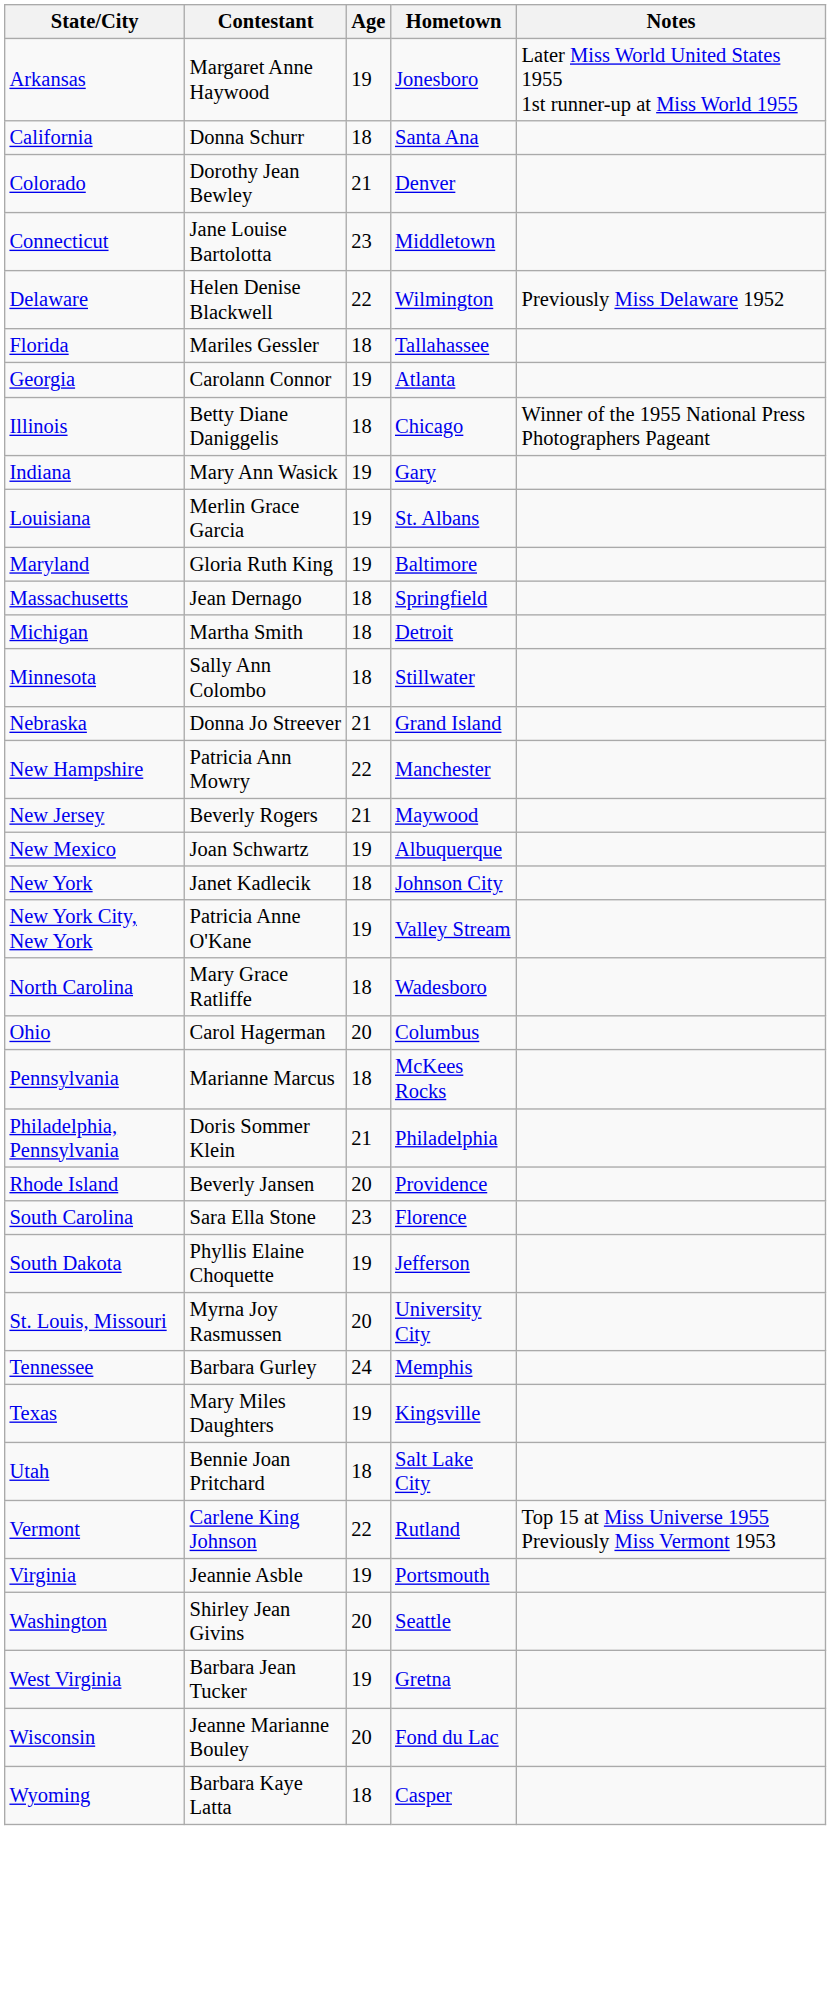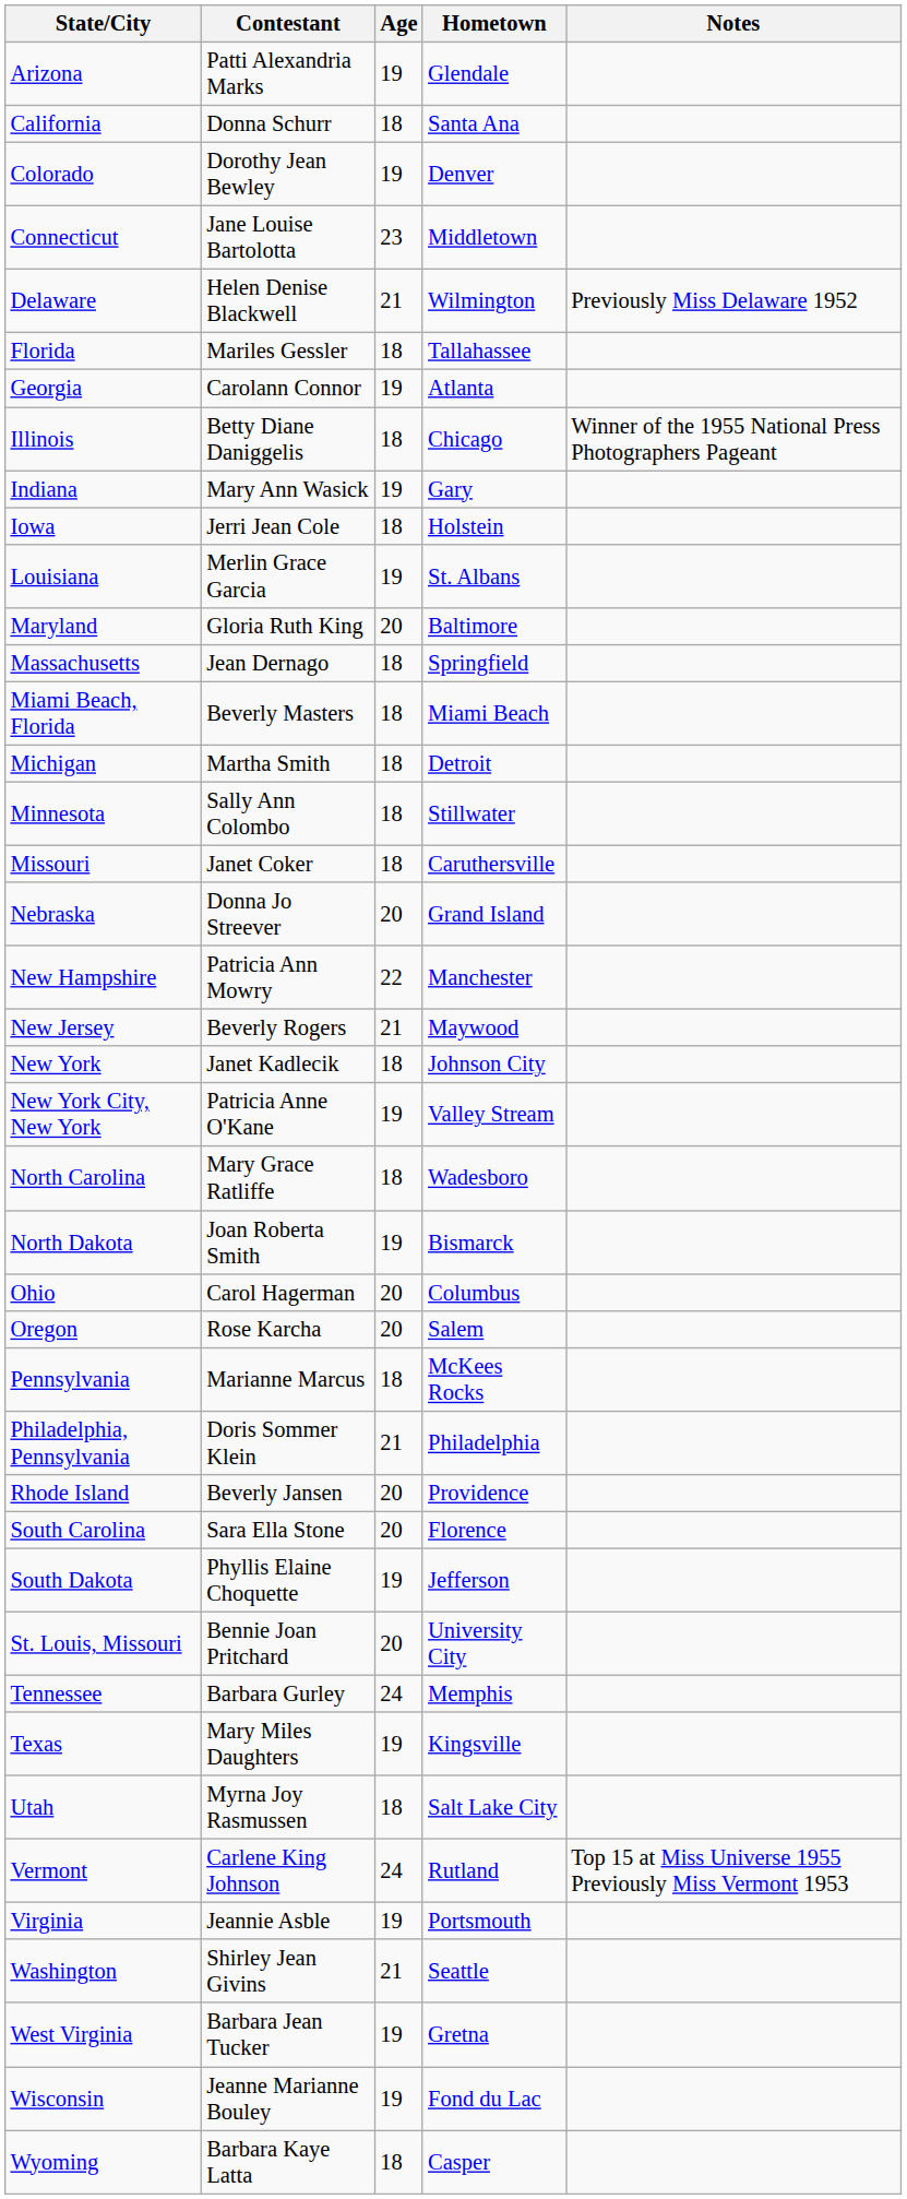+ row: Arizona | Patti Alexandria Marks | 19 | Glendale
- row: Arkansas | Margaret Anne Haywood | 19 | Jonesboro | Later Miss World United States 1955 1st runner-up at Miss World 1955
Colorado | Age: 21 -> 19
Delaware | Age: 22 -> 21
+ row: Iowa | Jerri Jean Cole | 18 | Holstein
Maryland | Age: 19 -> 20
+ row: Miami Beach, Florida | Beverly Masters | 18 | Miami Beach
+ row: Missouri | Janet Coker | 18 | Caruthersville
Nebraska | Age: 21 -> 20
- row: New Mexico | Joan Schwartz | 19 | Albuquerque
+ row: North Dakota | Joan Roberta Smith | 19 | Bismarck
+ row: Oregon | Rose Karcha | 20 | Salem
South Carolina | Age: 23 -> 20
St. Louis, Missouri | Contestant: Myrna Joy Rasmussen -> Bennie Joan Pritchard
Utah | Contestant: Bennie Joan Pritchard -> Myrna Joy Rasmussen
Vermont | Age: 22 -> 24
Washington | Age: 20 -> 21
Wisconsin | Age: 20 -> 19
